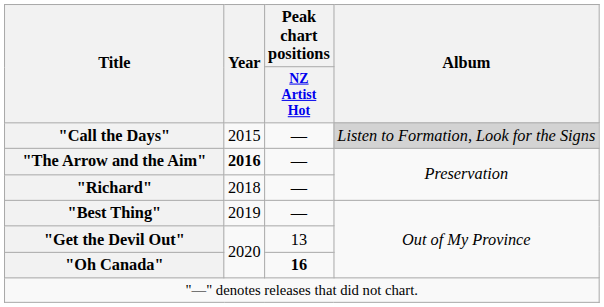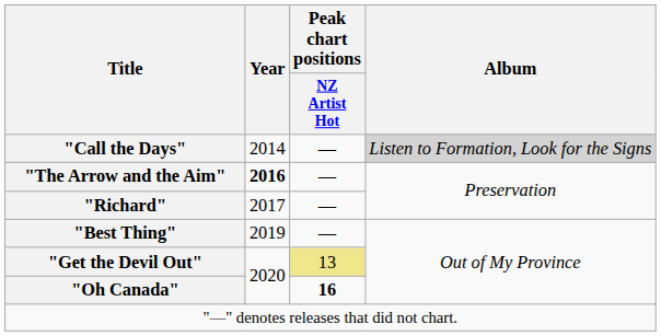"Call the Days" | Year: 2015 -> 2014
"Richard" | Year: 2018 -> 2017
"Get the Devil Out" | Peak chart positions / NZ Artist Hot: no background -> khaki background
